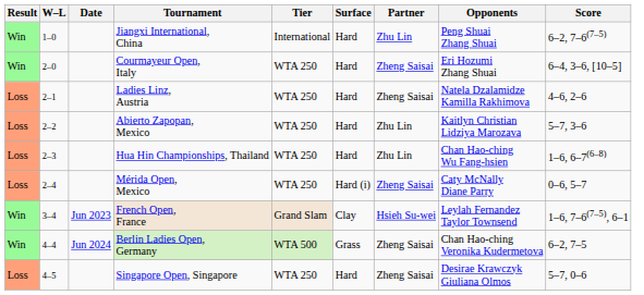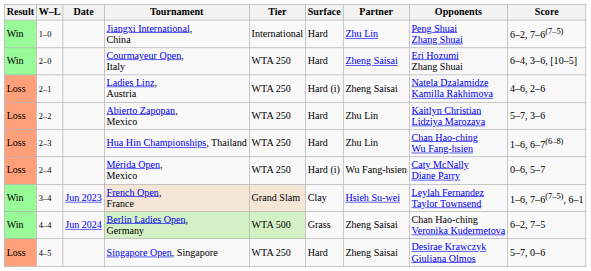Ladies Linz, Austria | Surface: Hard -> Hard (i)
Mérida Open, Mexico | Partner: Zheng Saisai -> Wu Fang-hsien
